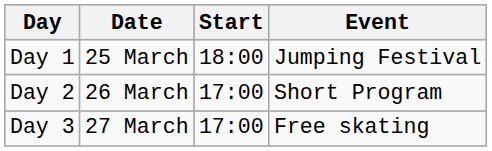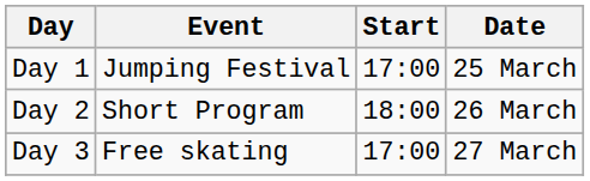columns swapped: Date <-> Event
Day 1 | Start: 18:00 -> 17:00
Day 2 | Start: 17:00 -> 18:00
